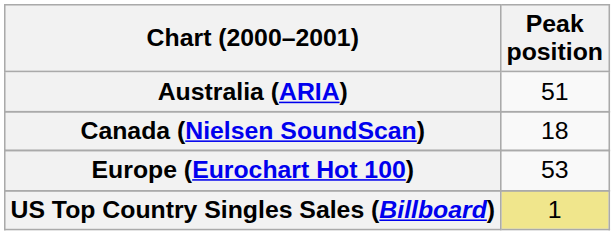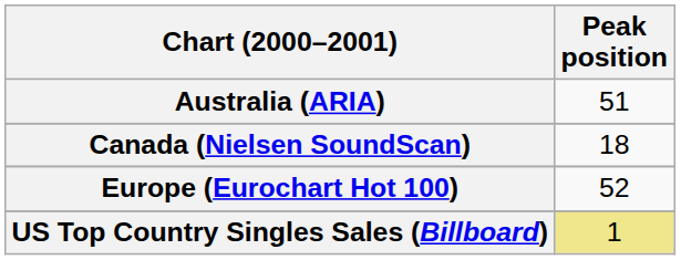Europe (Eurochart Hot 100) | Peak position: 53 -> 52
